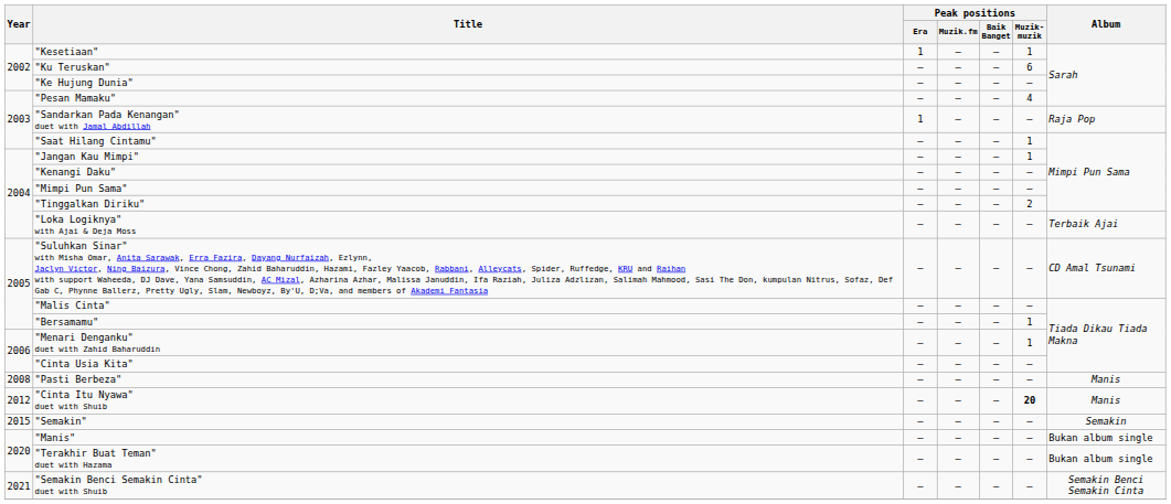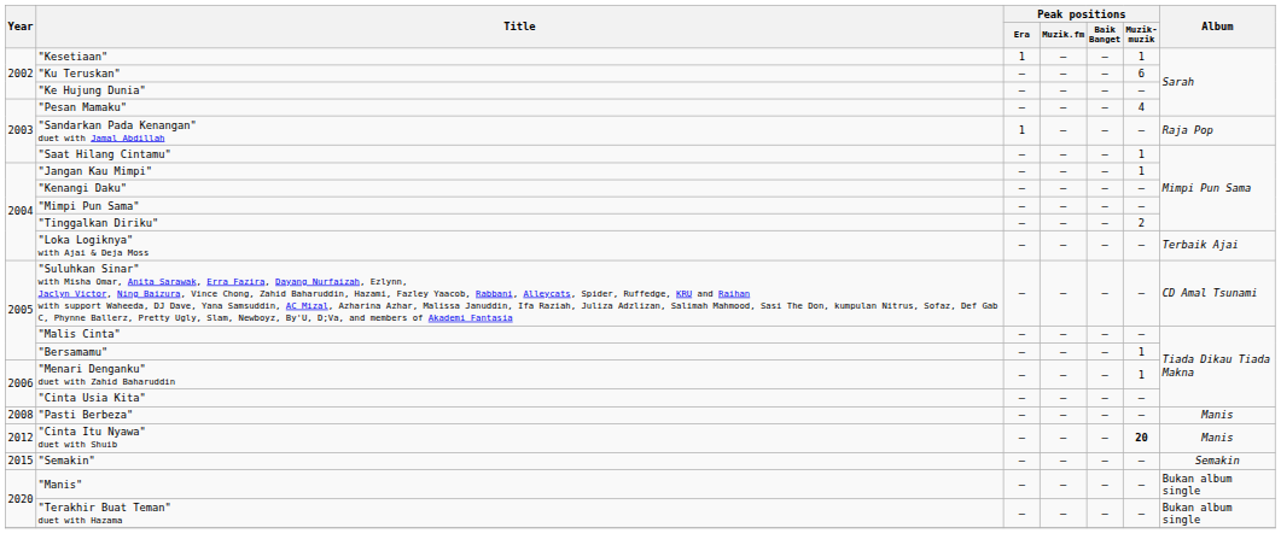- row: 2021 | "Semakin Benci Semakin Cinta" duet with Shuib | — | — | — | — | Semakin Benci Semakin Cinta
